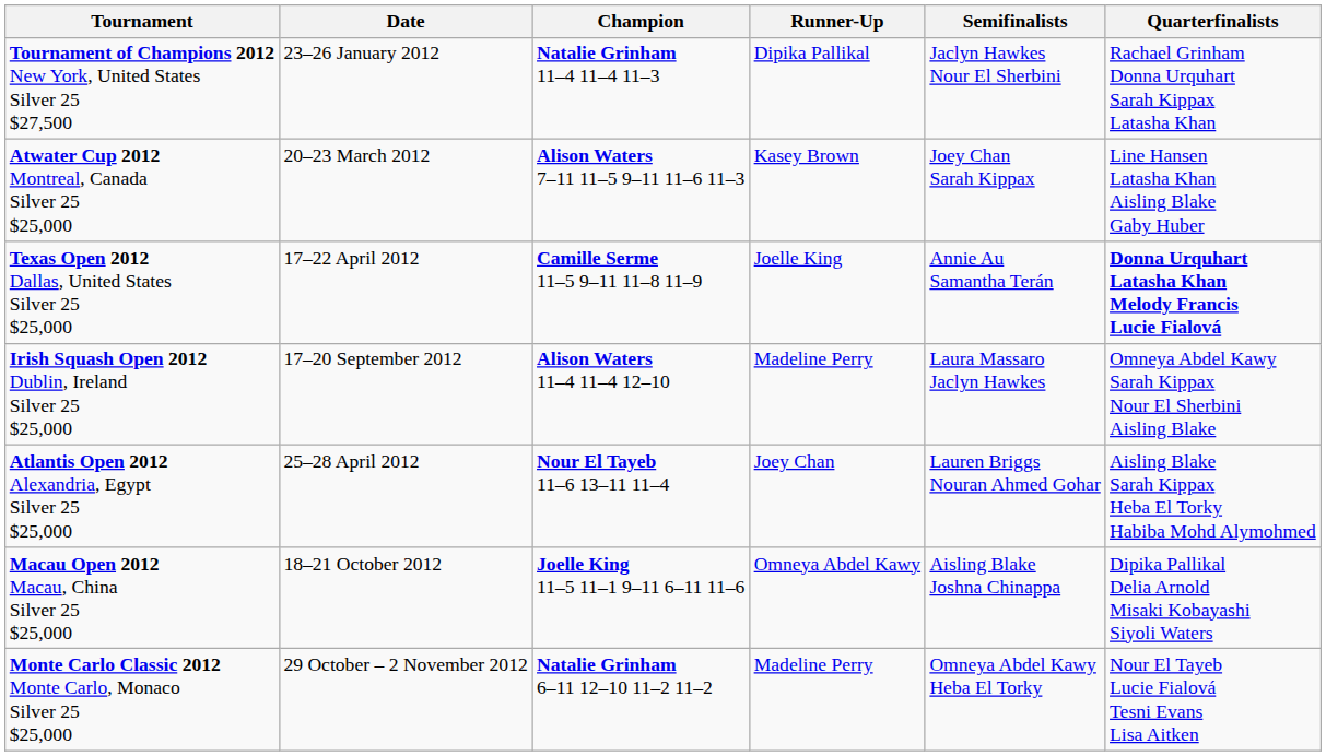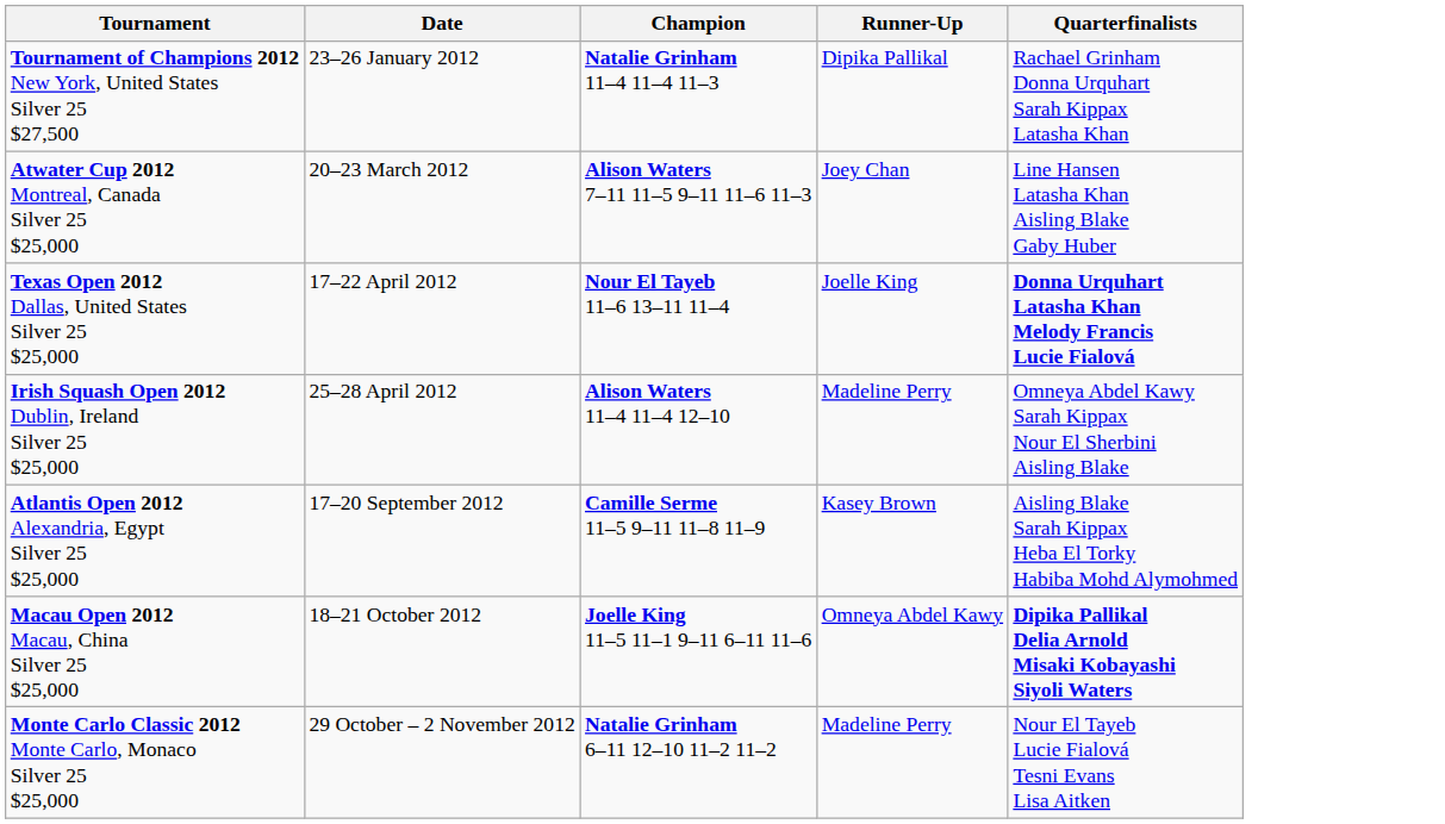- column: Semifinalists | Jaclyn Hawkes Nour El Sherbini | Joey Chan Sarah Kippax | Annie Au Samantha Terán | Laura Massaro Jaclyn Hawkes | Lauren Briggs Nouran Ahmed Gohar | Aisling Blake Joshna Chinappa | Omneya Abdel Kawy Heba El Torky
Atwater Cup 2012 Montreal, Canada Silver 25 $25,000 | Runner-Up: Kasey Brown -> Joey Chan
Texas Open 2012 Dallas, United States Silver 25 $25,000 | Champion: Camille Serme 11–5 9–11 11–8 11–9 -> Nour El Tayeb 11–6 13–11 11–4
Irish Squash Open 2012 Dublin, Ireland Silver 25 $25,000 | Date: 17–20 September 2012 -> 25–28 April 2012
Atlantis Open 2012 Alexandria, Egypt Silver 25 $25,000 | Date: 25–28 April 2012 -> 17–20 September 2012
Atlantis Open 2012 Alexandria, Egypt Silver 25 $25,000 | Champion: Nour El Tayeb 11–6 13–11 11–4 -> Camille Serme 11–5 9–11 11–8 11–9
Atlantis Open 2012 Alexandria, Egypt Silver 25 $25,000 | Runner-Up: Joey Chan -> Kasey Brown
Macau Open 2012 Macau, China Silver 25 $25,000 | Quarterfinalists: normal -> bold
